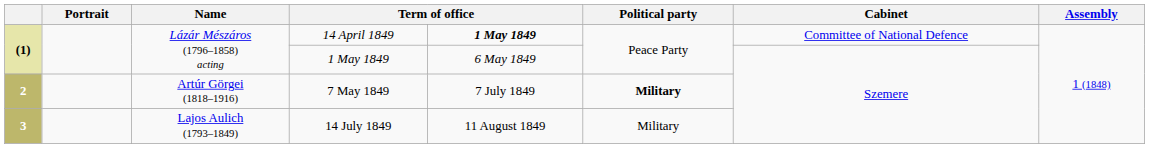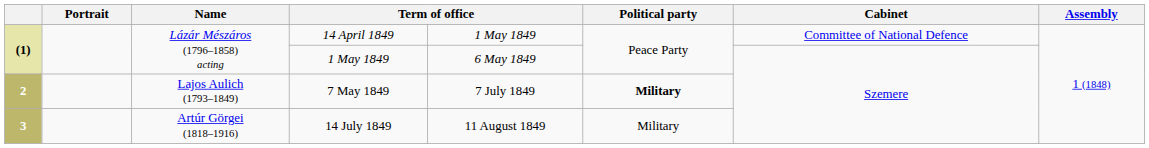14 April 1849 | column 5: bold -> normal
7 May 1849 | Name: Artúr Görgei (1818–1916) -> Lajos Aulich (1793–1849)
14 July 1849 | Name: Lajos Aulich (1793–1849) -> Artúr Görgei (1818–1916)
